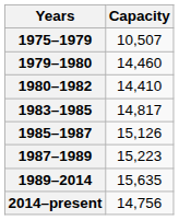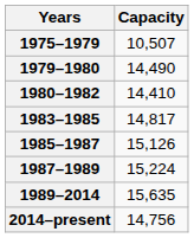1979–1980 | Capacity: 14,460 -> 14,490
1987–1989 | Capacity: 15,223 -> 15,224
